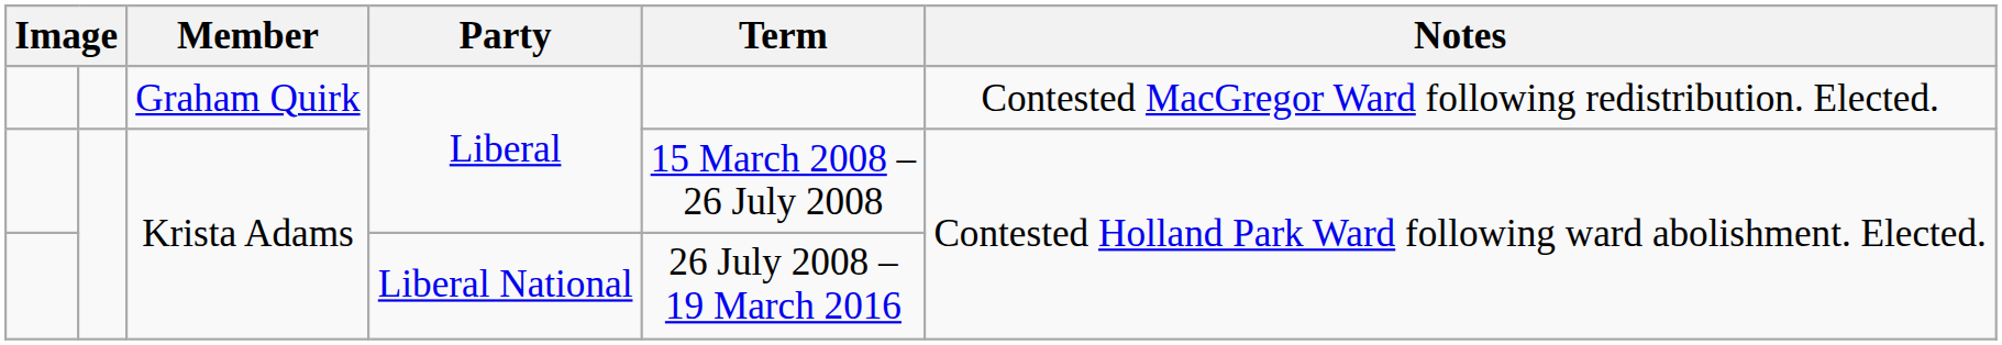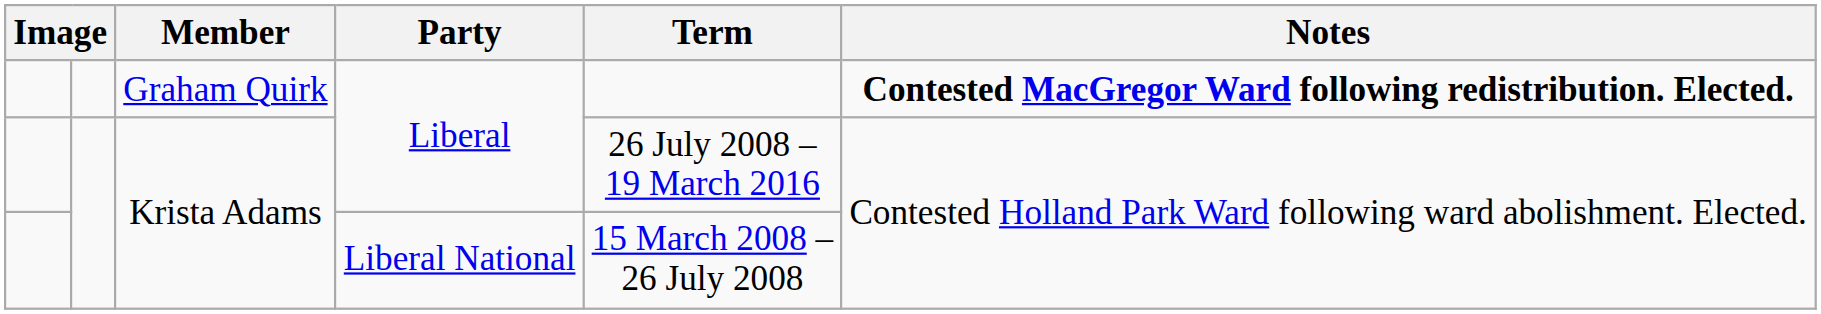Graham Quirk | Notes: normal -> bold
Krista Adams / Liberal | Term: 15 March 2008 – 26 July 2008 -> 26 July 2008 – 19 March 2016
Krista Adams / Liberal National | Term: 26 July 2008 – 19 March 2016 -> 15 March 2008 – 26 July 2008
